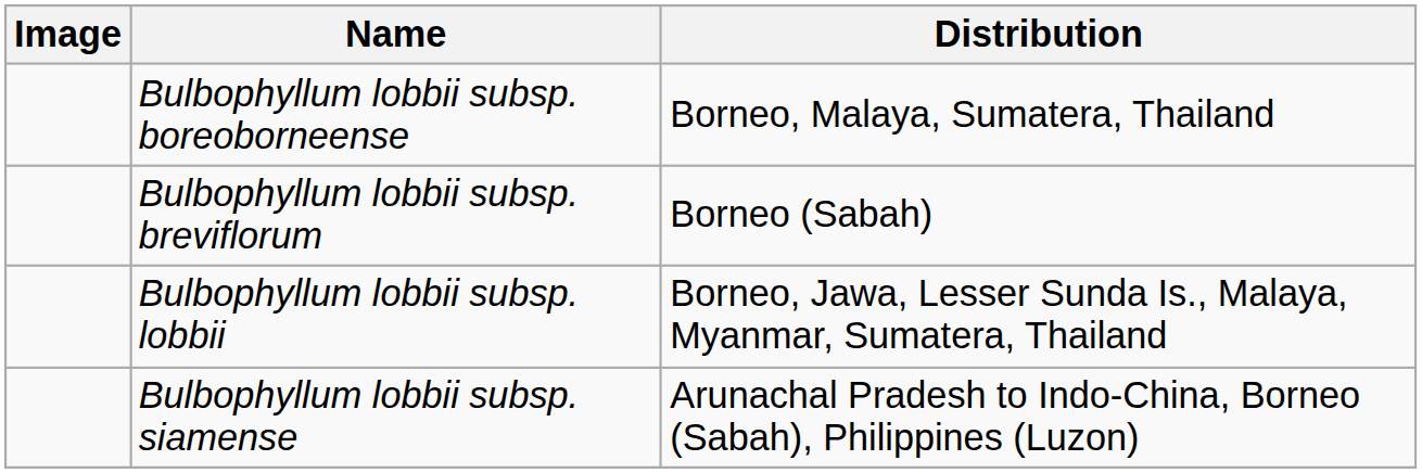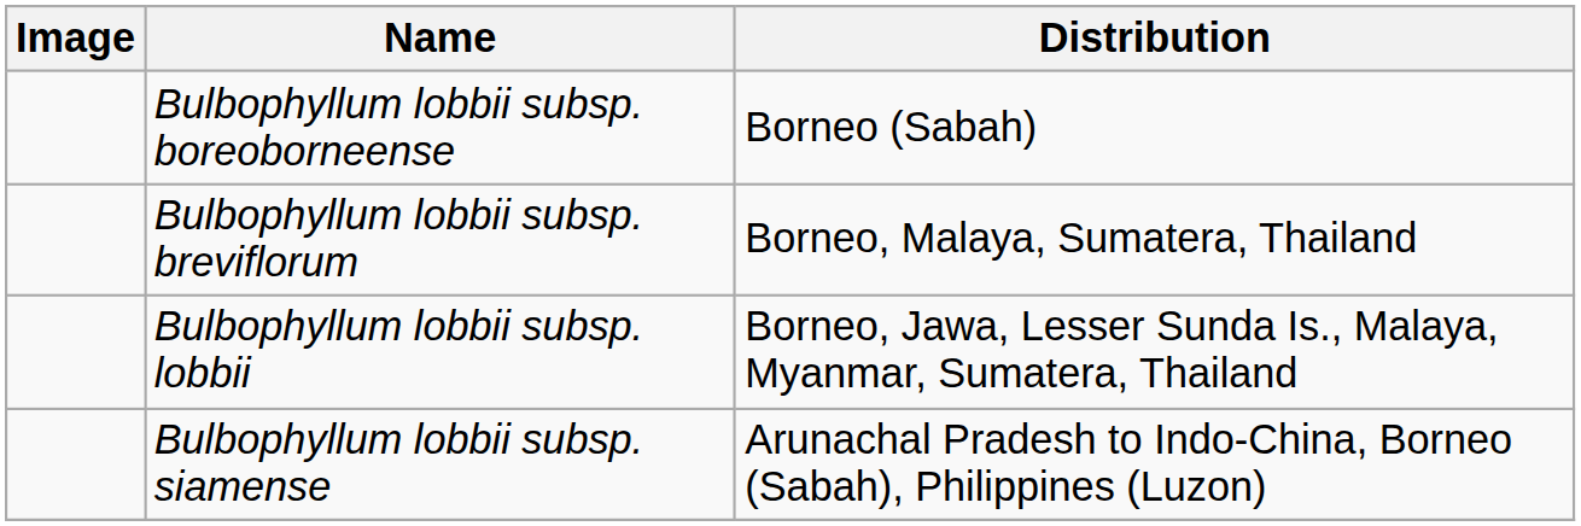Bulbophyllum lobbii subsp. boreoborneense | Distribution: Borneo, Malaya, Sumatera, Thailand -> Borneo (Sabah)
Bulbophyllum lobbii subsp. breviflorum | Distribution: Borneo (Sabah) -> Borneo, Malaya, Sumatera, Thailand
